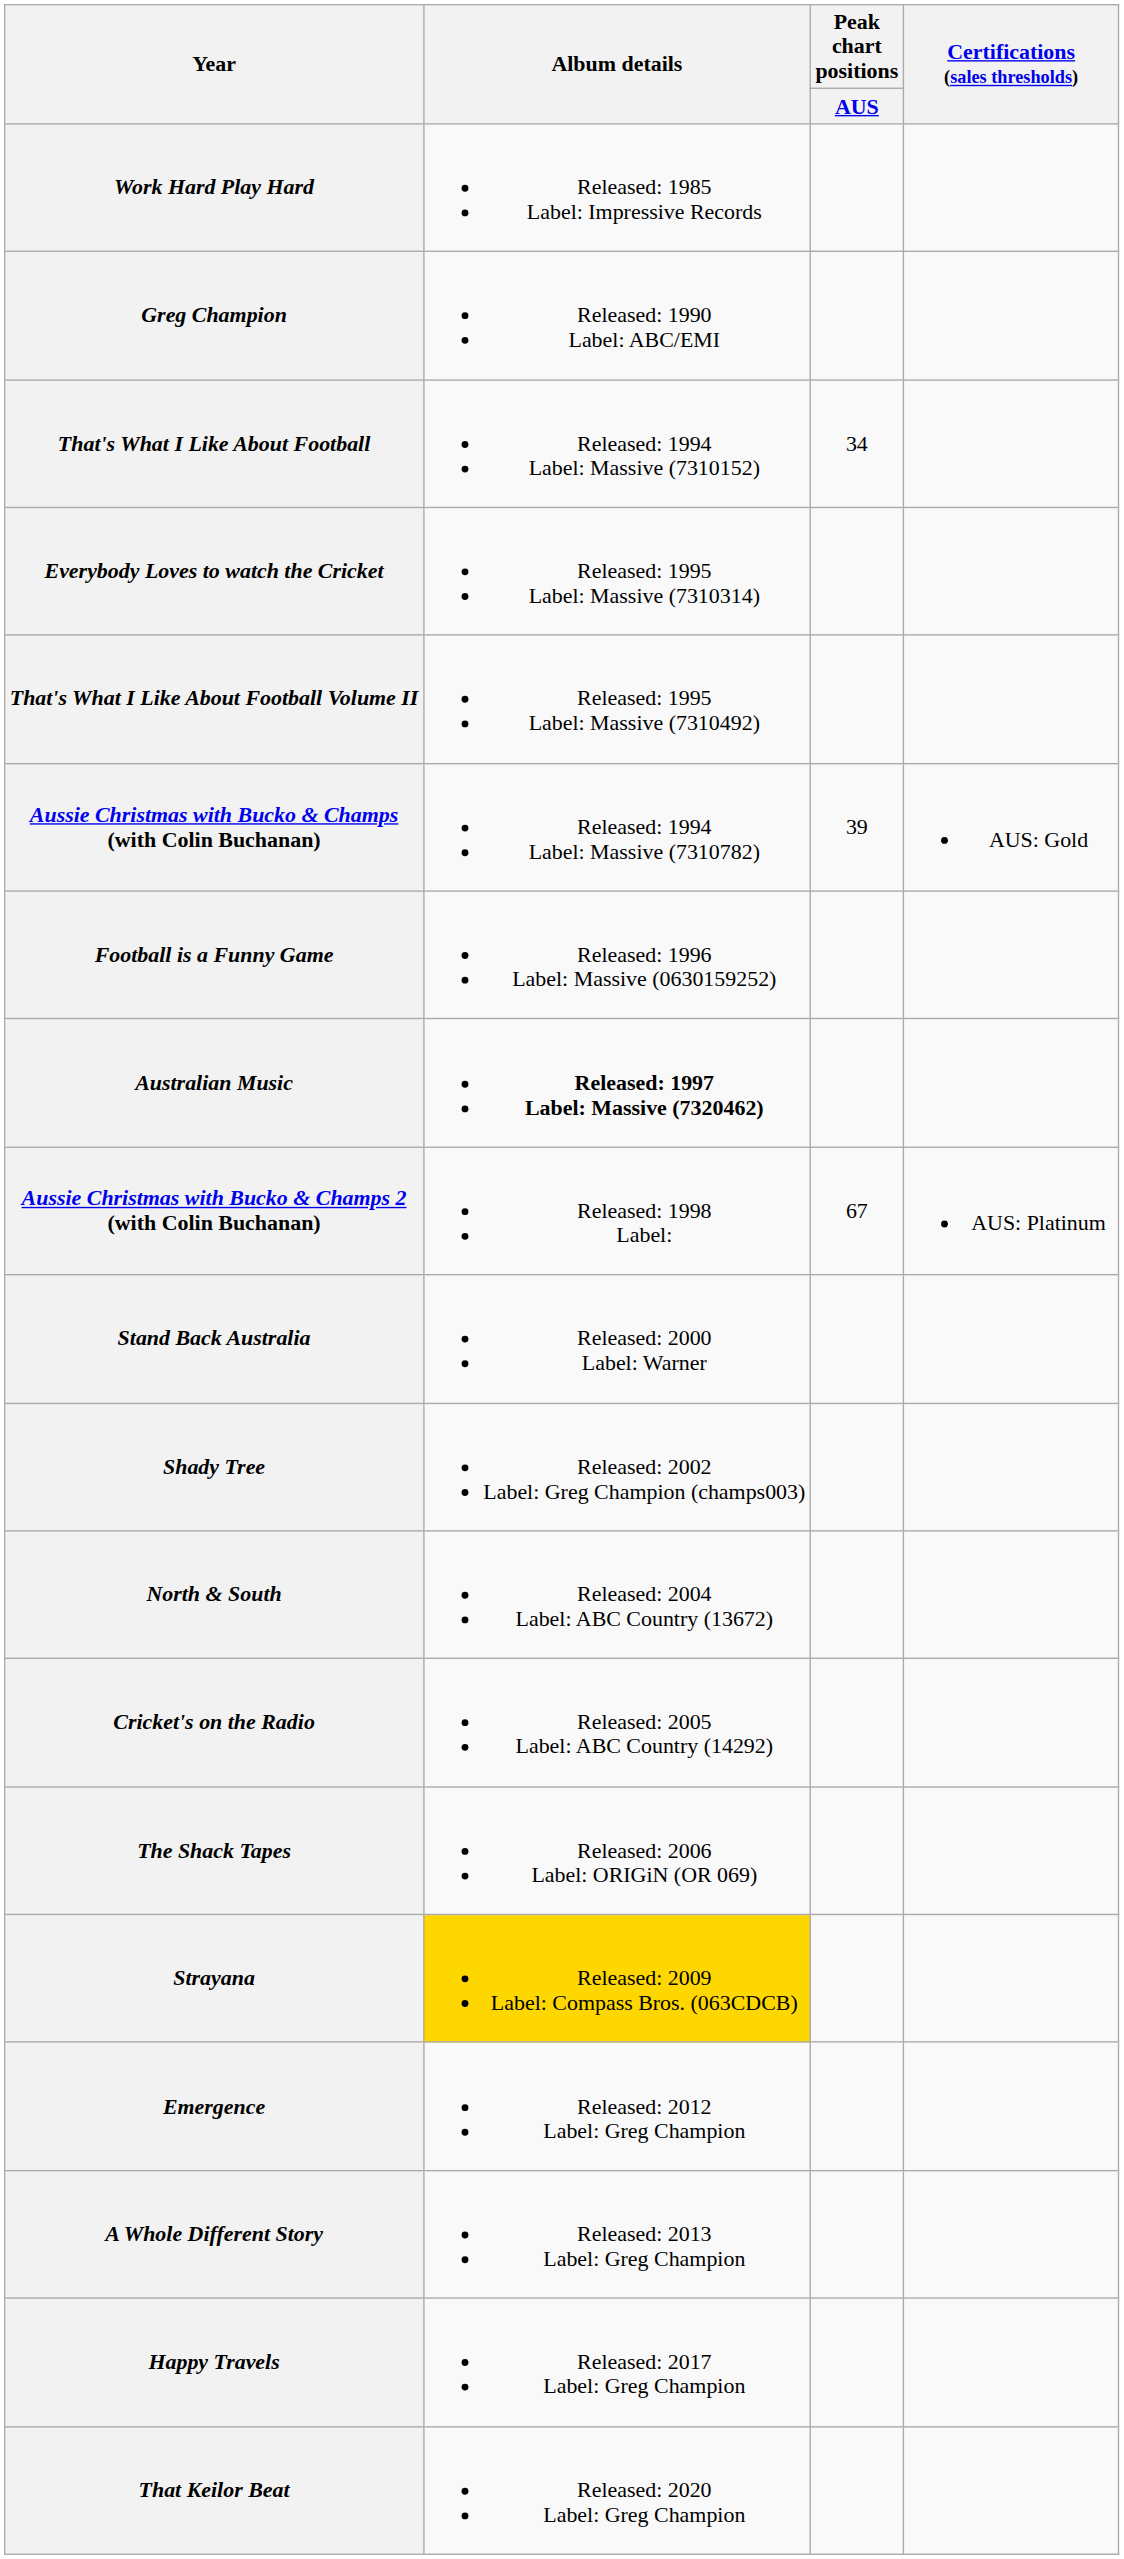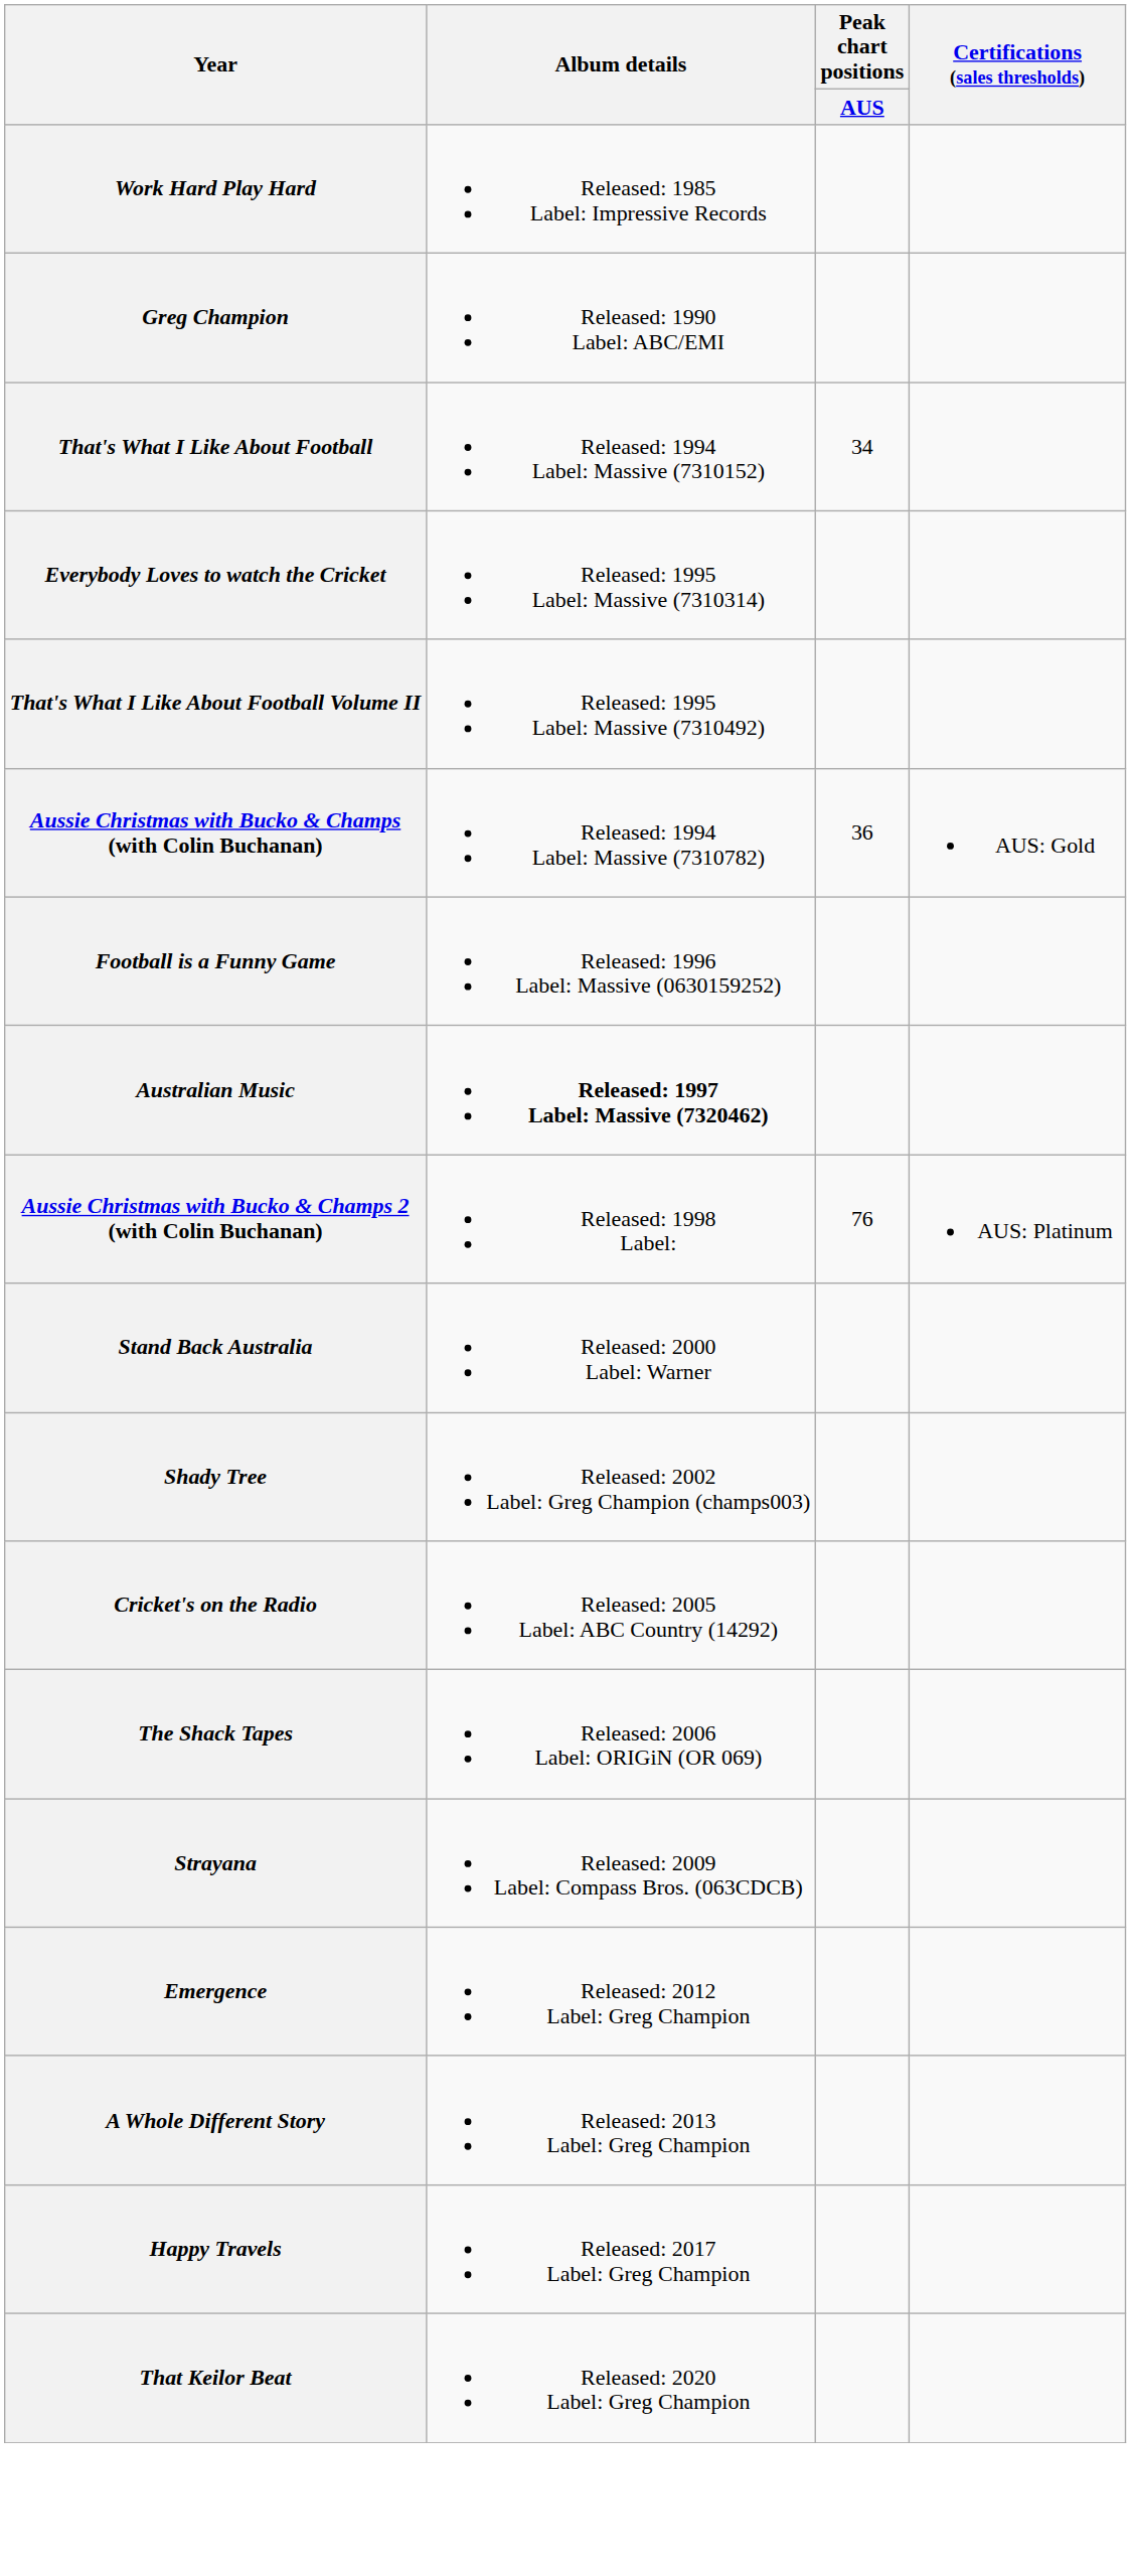Aussie Christmas with Bucko & Champs (with Colin Buchanan) | Peak chart positions / AUS: 39 -> 36
Aussie Christmas with Bucko & Champs 2 (with Colin Buchanan) | Peak chart positions / AUS: 67 -> 76
- row: North & South | Released: 2004 Label: ABC Country (13672)
Strayana | Album details: gold background -> no background
